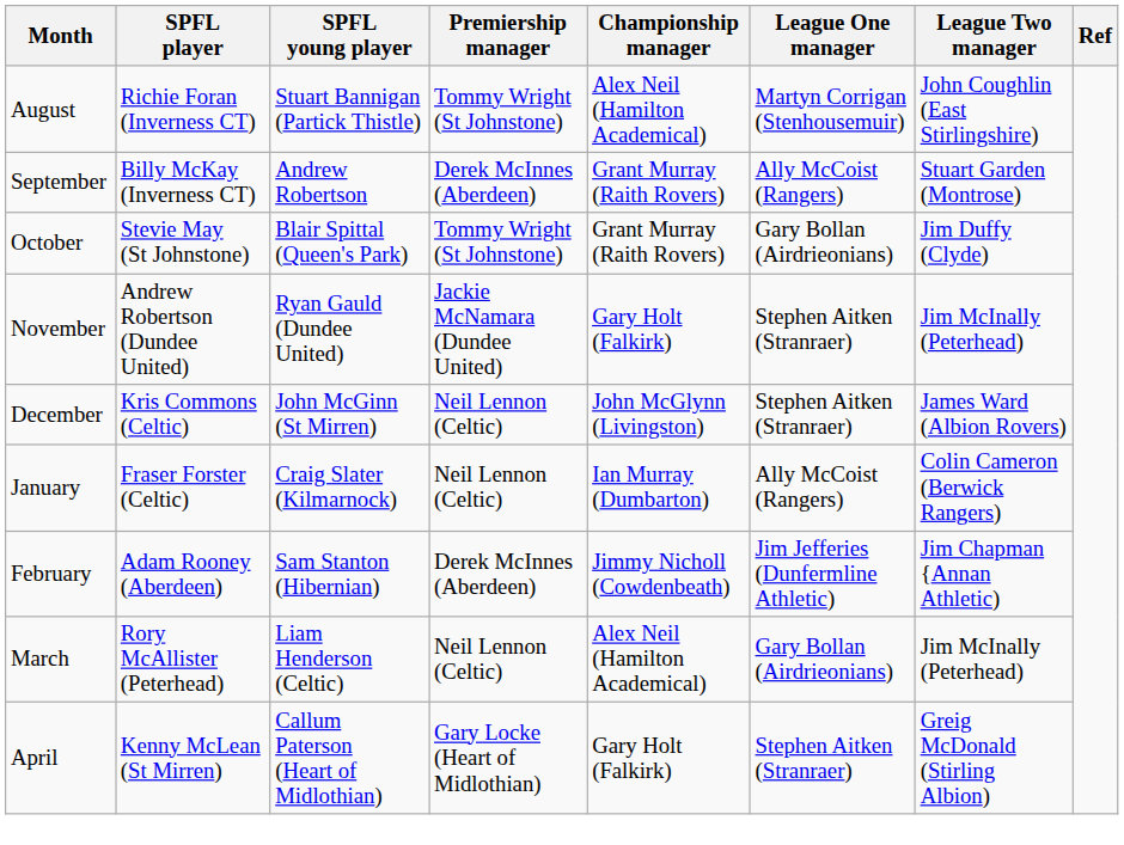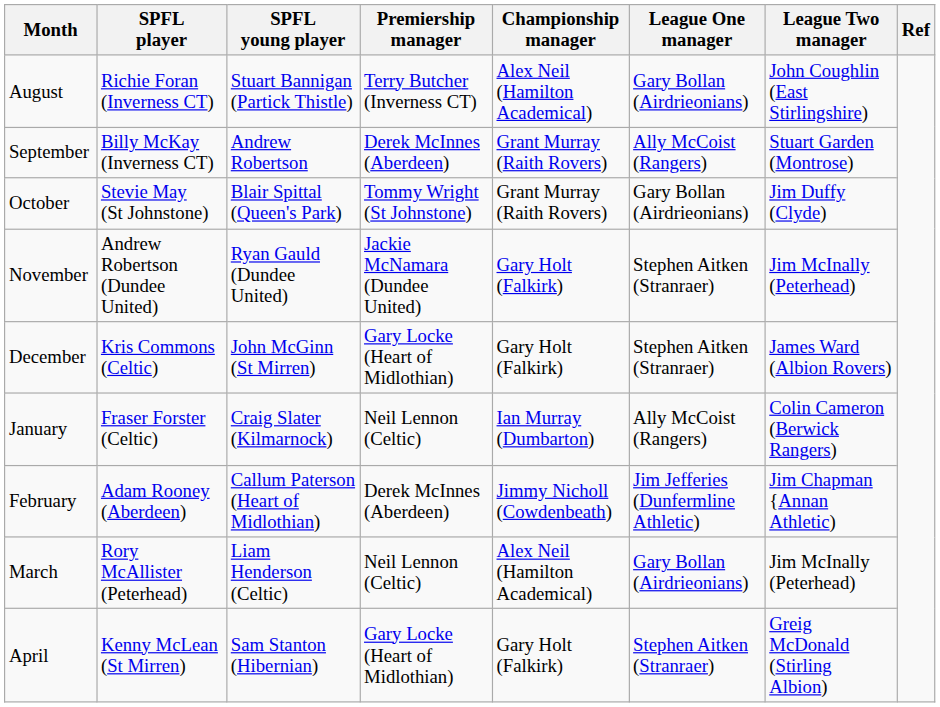August | Premiership manager: Tommy Wright (St Johnstone) -> Terry Butcher (Inverness CT)
August | League One manager: Martyn Corrigan (Stenhousemuir) -> Gary Bollan (Airdrieonians)
December | Premiership manager: Neil Lennon (Celtic) -> Gary Locke (Heart of Midlothian)
December | Championship manager: John McGlynn (Livingston) -> Gary Holt (Falkirk)
February | SPFL young player: Sam Stanton (Hibernian) -> Callum Paterson (Heart of Midlothian)
April | SPFL young player: Callum Paterson (Heart of Midlothian) -> Sam Stanton (Hibernian)
